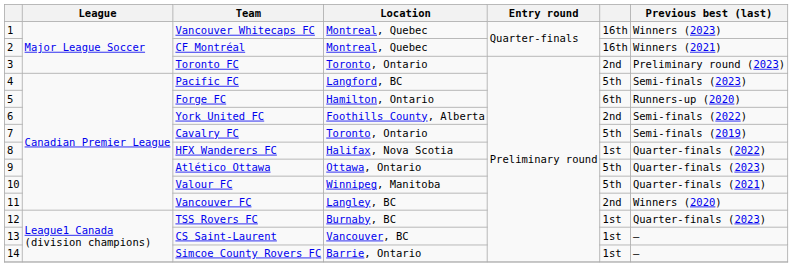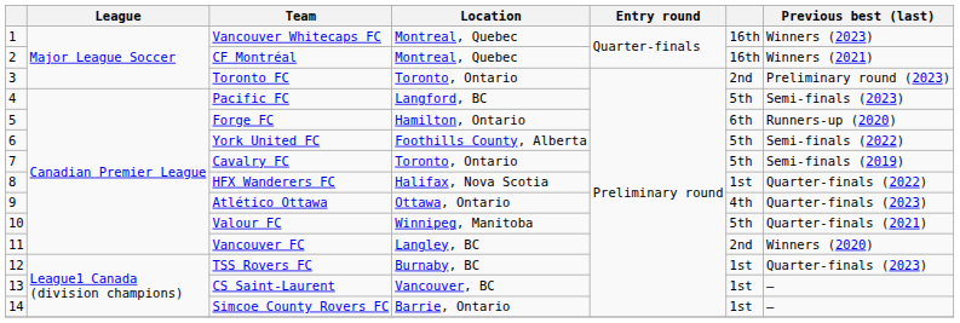York United FC | column 6: 2nd -> 5th
Atlético Ottawa | column 6: 5th -> 4th
